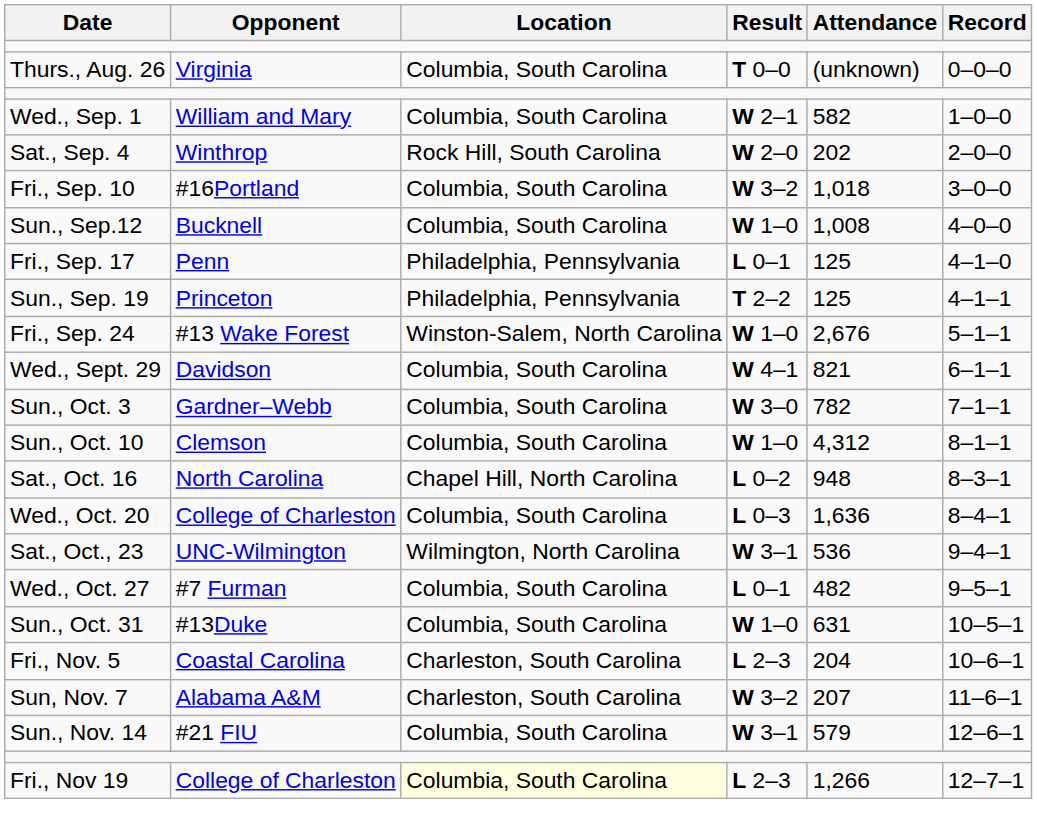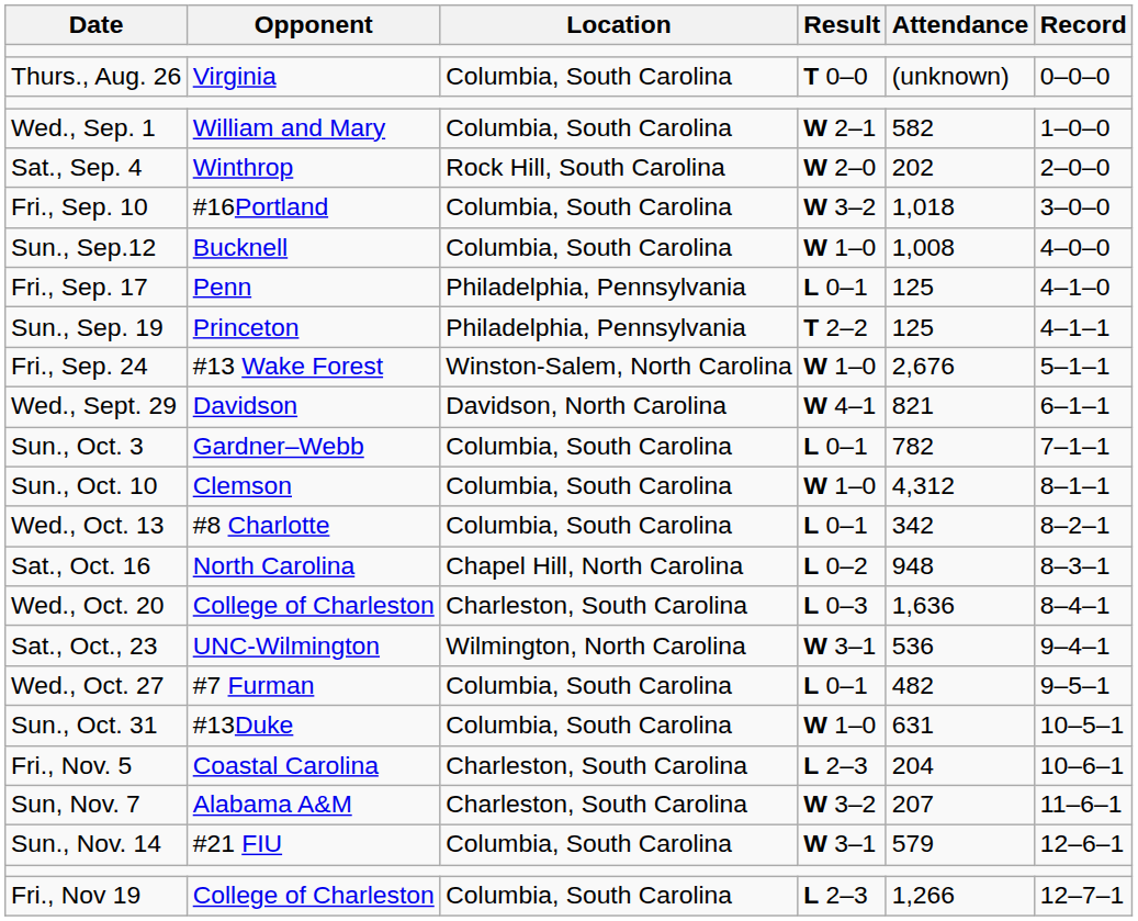Wed., Sept. 29 | Location: Columbia, South Carolina -> Davidson, North Carolina
Sun., Oct. 3 | Result: W 3–0 -> L 0–1
+ row: Wed., Oct. 13 | #8 Charlotte | Columbia, South Carolina | L 0–1 | 342 | 8–2–1
Wed., Oct. 20 | Location: Columbia, South Carolina -> Charleston, South Carolina
Fri., Nov 19 | Location: lightyellow background -> no background
